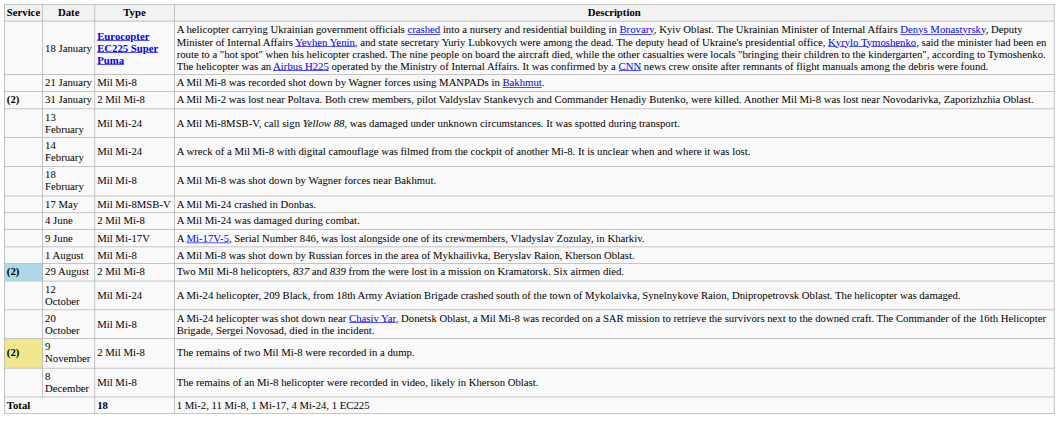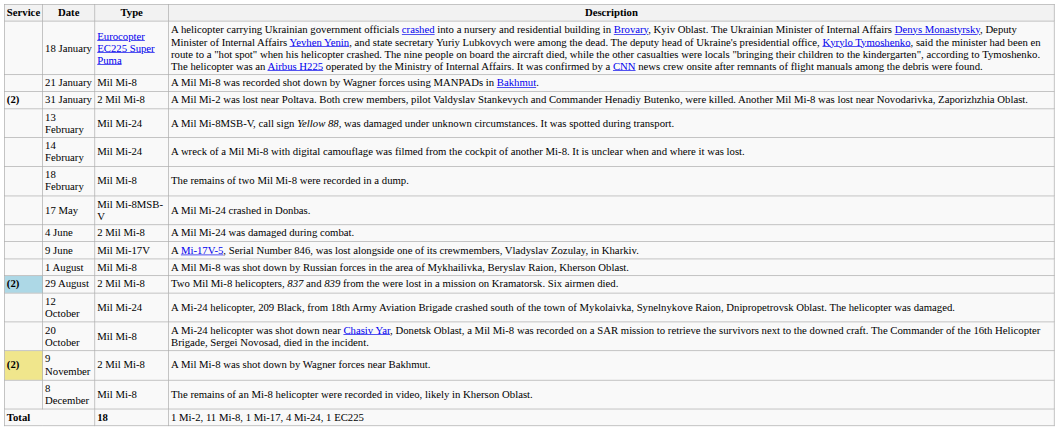18 January | Type: bold -> normal
18 February | Description: A Mil Mi-8 was shot down by Wagner forces near Bakhmut. -> The remains of two Mil Mi-8 were recorded in a dump.
9 November | Description: The remains of two Mil Mi-8 were recorded in a dump. -> A Mil Mi-8 was shot down by Wagner forces near Bakhmut.
